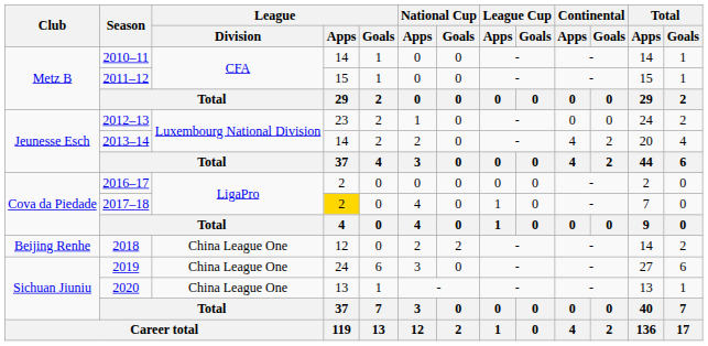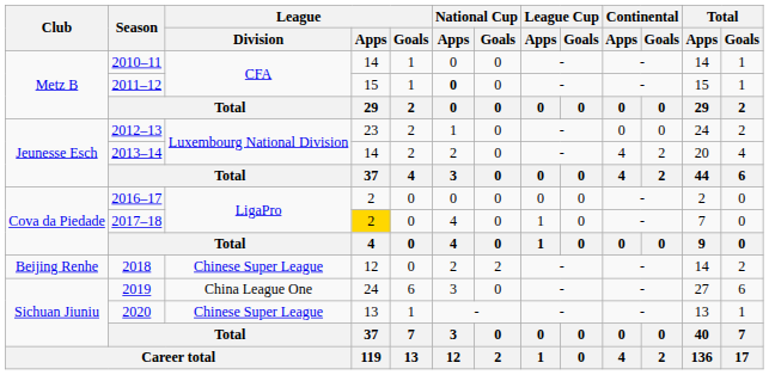2011–12 | National Cup / Apps: normal -> bold
2018 | League / Division: China League One -> Chinese Super League
2020 | League / Division: China League One -> Chinese Super League
